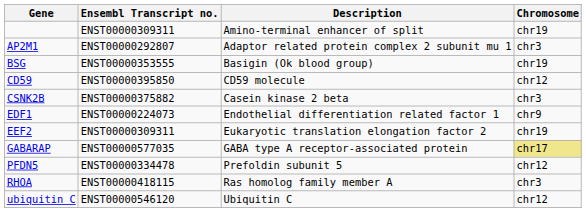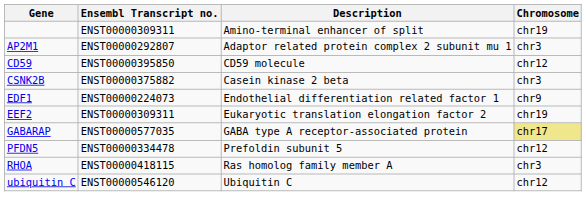- row: BSG | ENST00000353555 | Basigin (Ok blood group) | chr19
